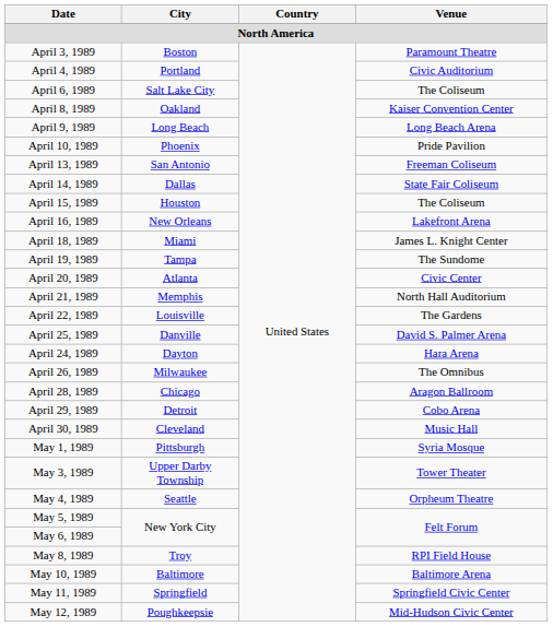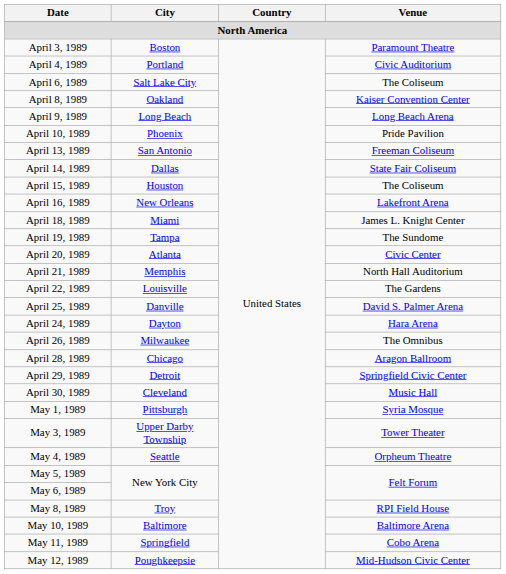April 29, 1989 | Venue: Cobo Arena -> Springfield Civic Center
May 11, 1989 | Venue: Springfield Civic Center -> Cobo Arena
